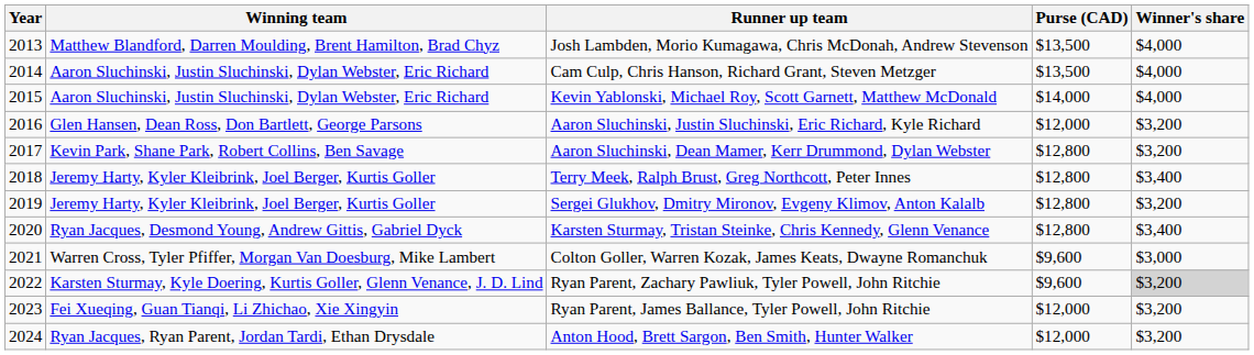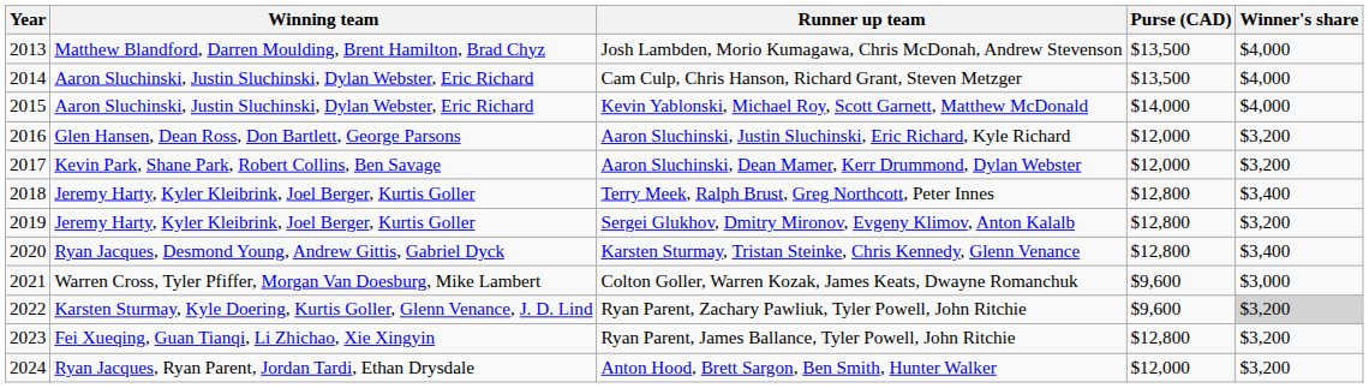Aaron Sluchinski, Dean Mamer, Kerr Drummond, Dylan Webster | Purse (CAD): $12,800 -> $12,000
Ryan Parent, James Ballance, Tyler Powell, John Ritchie | Purse (CAD): $12,000 -> $12,800
